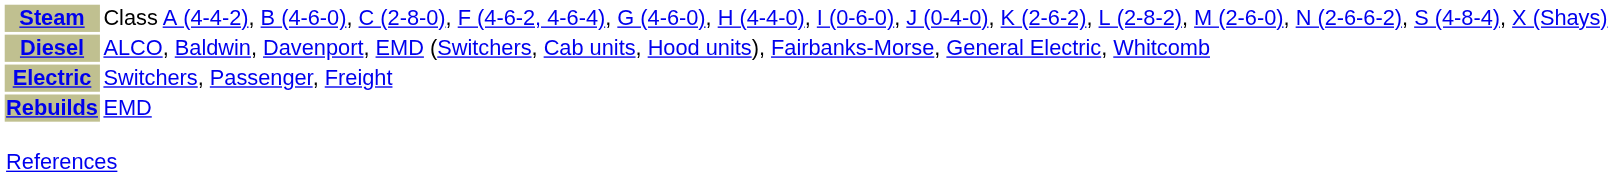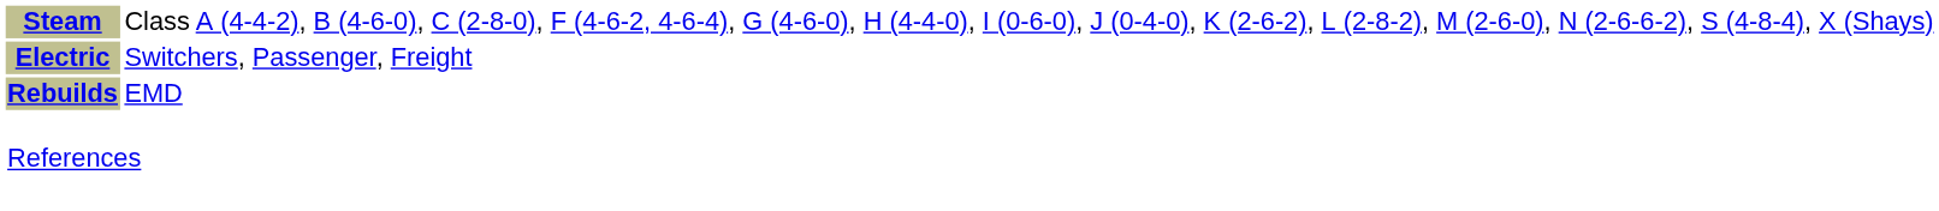- row: Diesel | ALCO, Baldwin, Davenport, EMD (Switchers, Cab units, Hood units), Fairbanks-Morse, General Electric, Whitcomb
